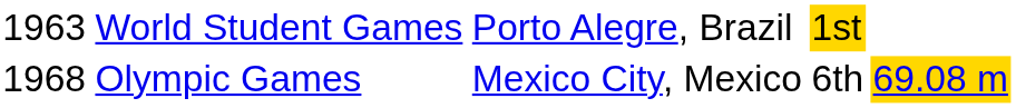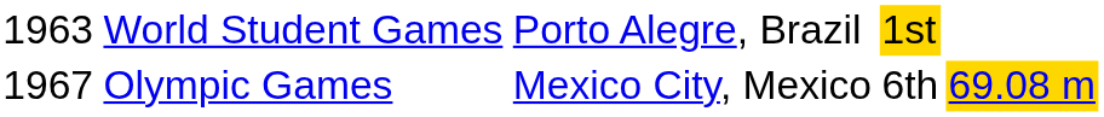Olympic Games | column 1: 1968 -> 1967
